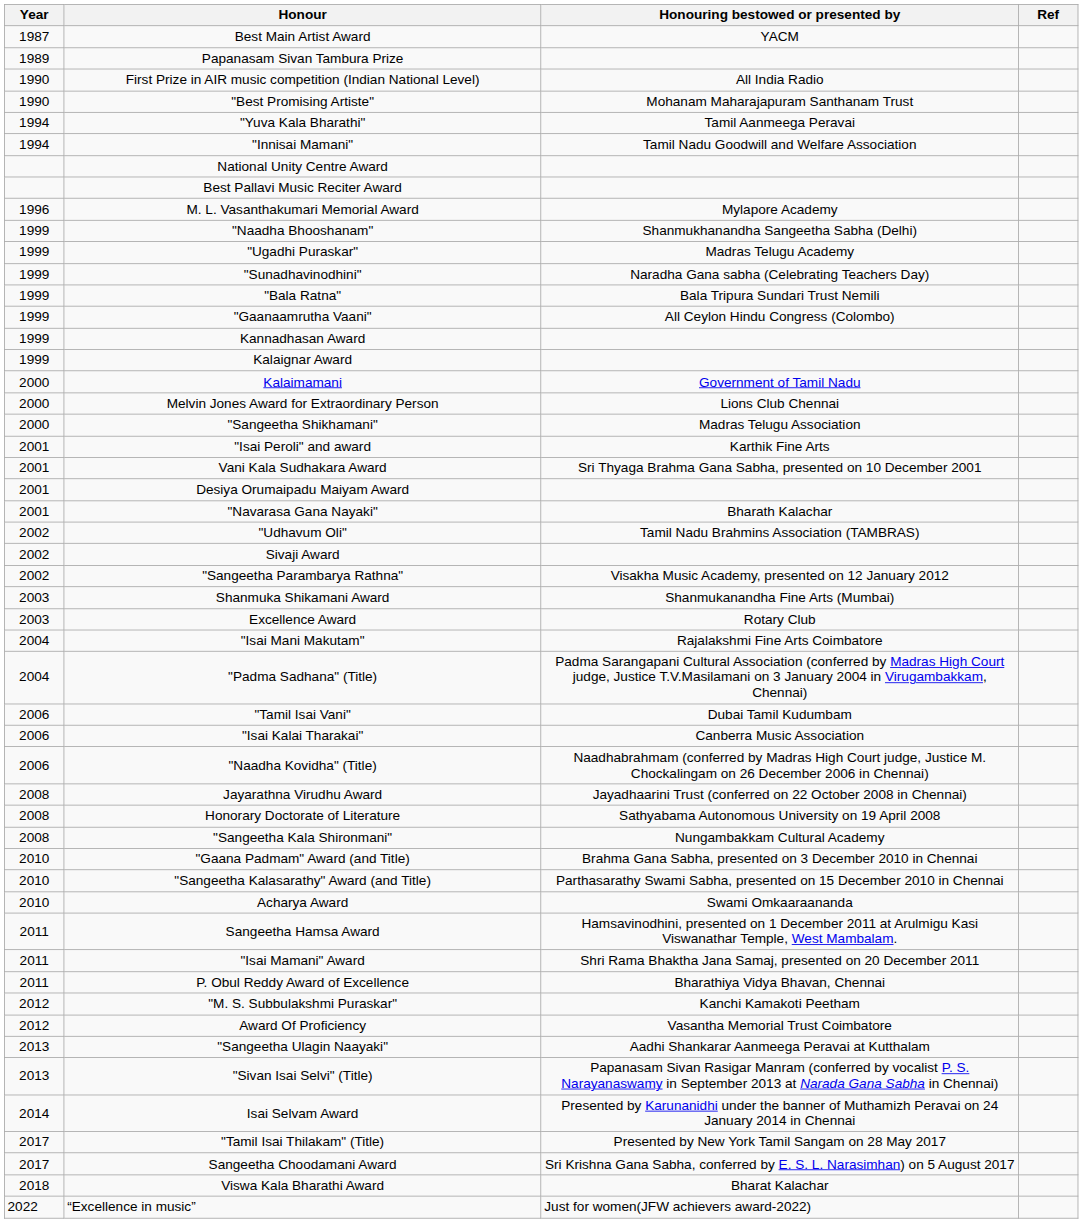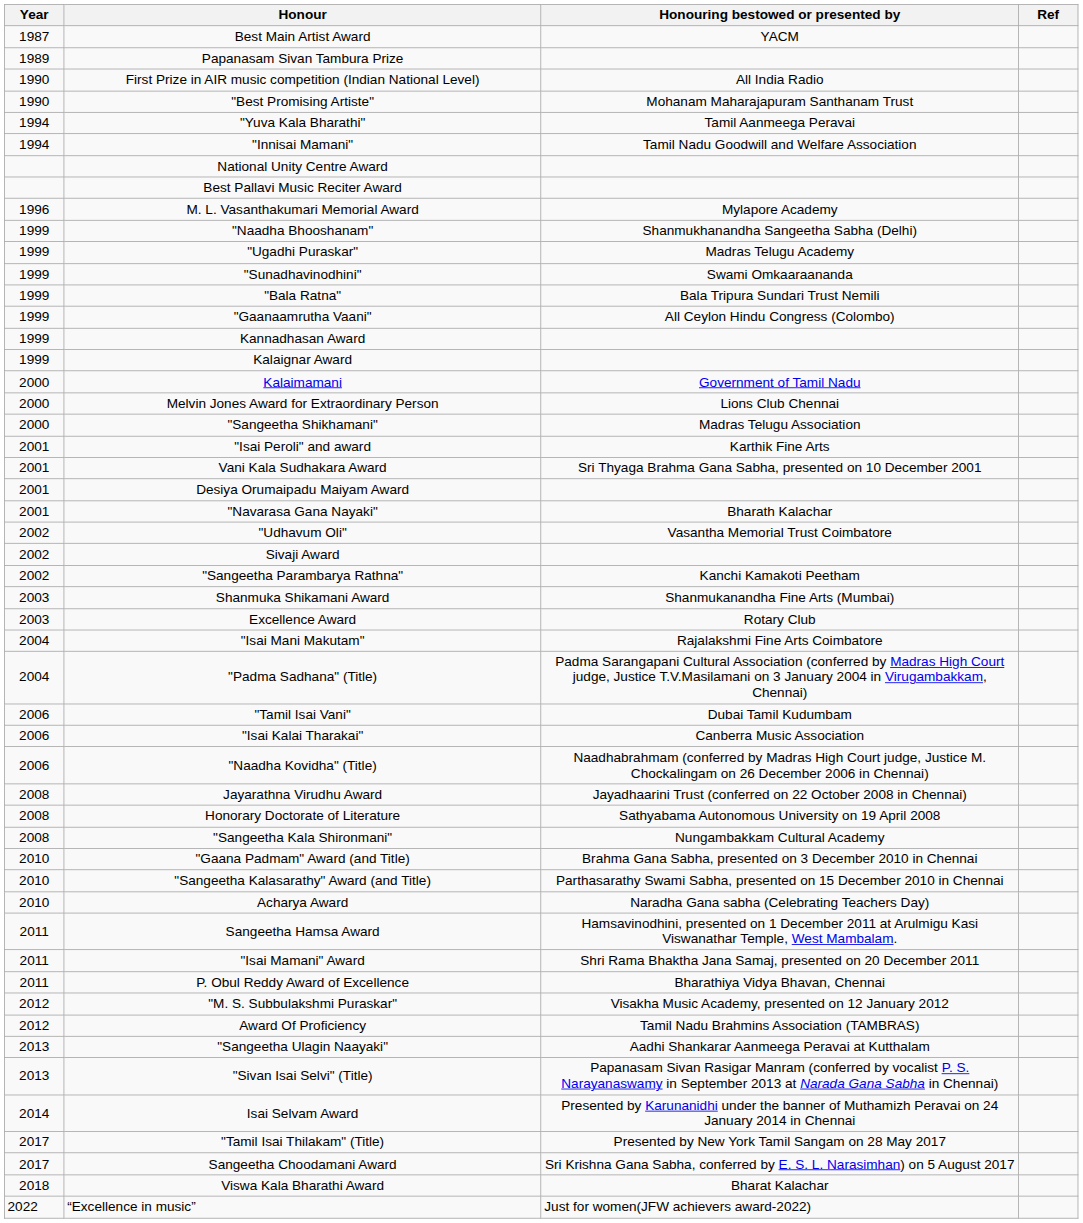"Sunadhavinodhini" | Honouring bestowed or presented by: Naradha Gana sabha (Celebrating Teachers Day) -> Swami Omkaaraananda
"Udhavum Oli" | Honouring bestowed or presented by: Tamil Nadu Brahmins Association (TAMBRAS) -> Vasantha Memorial Trust Coimbatore
"Sangeetha Parambarya Rathna" | Honouring bestowed or presented by: Visakha Music Academy, presented on 12 January 2012 -> Kanchi Kamakoti Peetham
Acharya Award | Honouring bestowed or presented by: Swami Omkaaraananda -> Naradha Gana sabha (Celebrating Teachers Day)
"M. S. Subbulakshmi Puraskar" | Honouring bestowed or presented by: Kanchi Kamakoti Peetham -> Visakha Music Academy, presented on 12 January 2012
Award Of Proficiency | Honouring bestowed or presented by: Vasantha Memorial Trust Coimbatore -> Tamil Nadu Brahmins Association (TAMBRAS)
